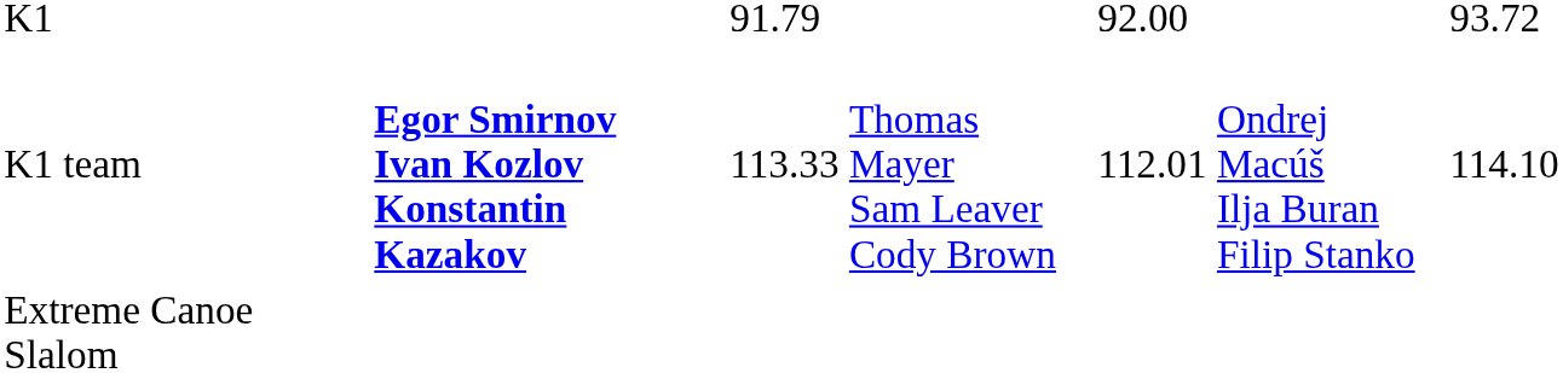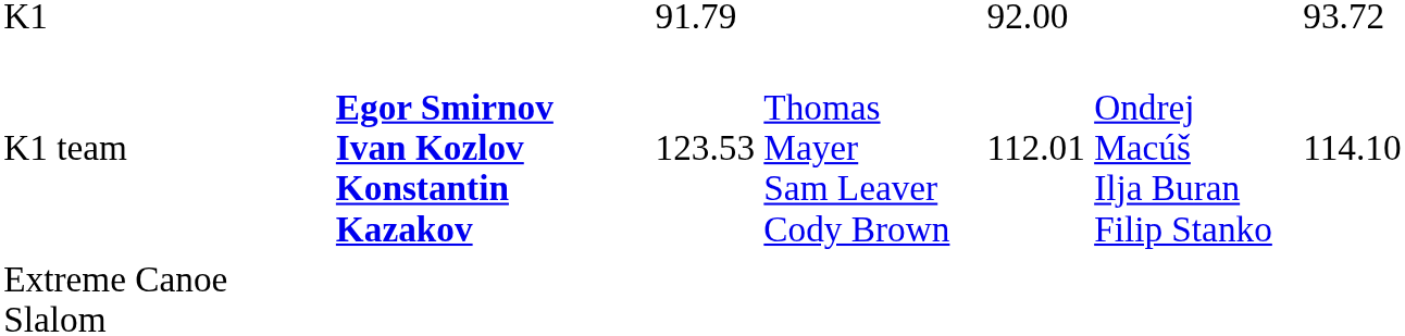K1 team | column 3: 113.33 -> 123.53
